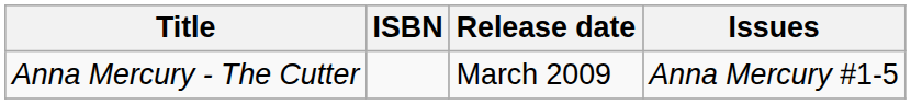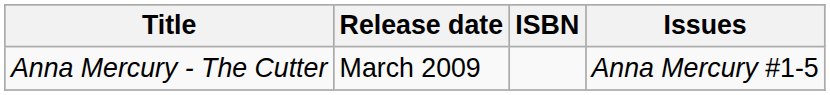columns swapped: ISBN <-> Release date
